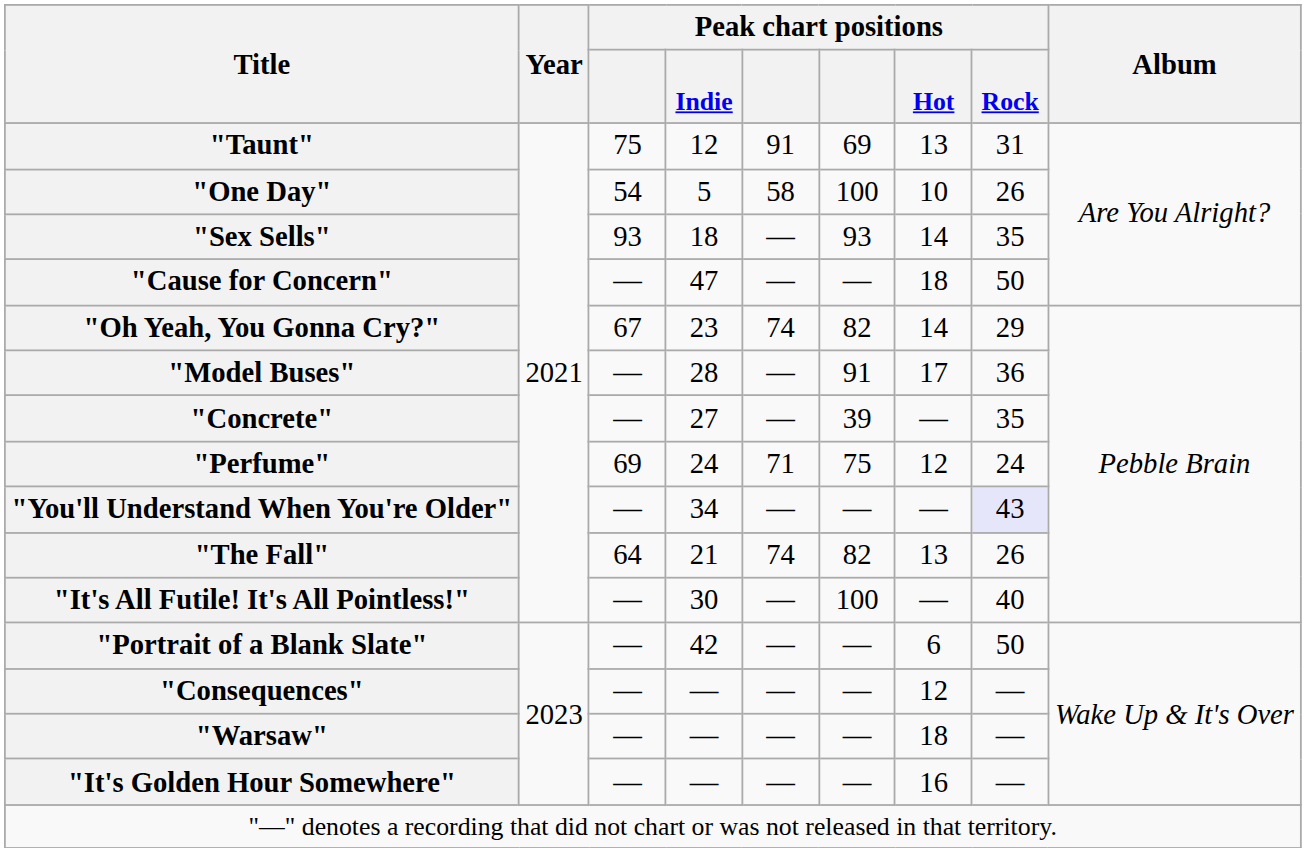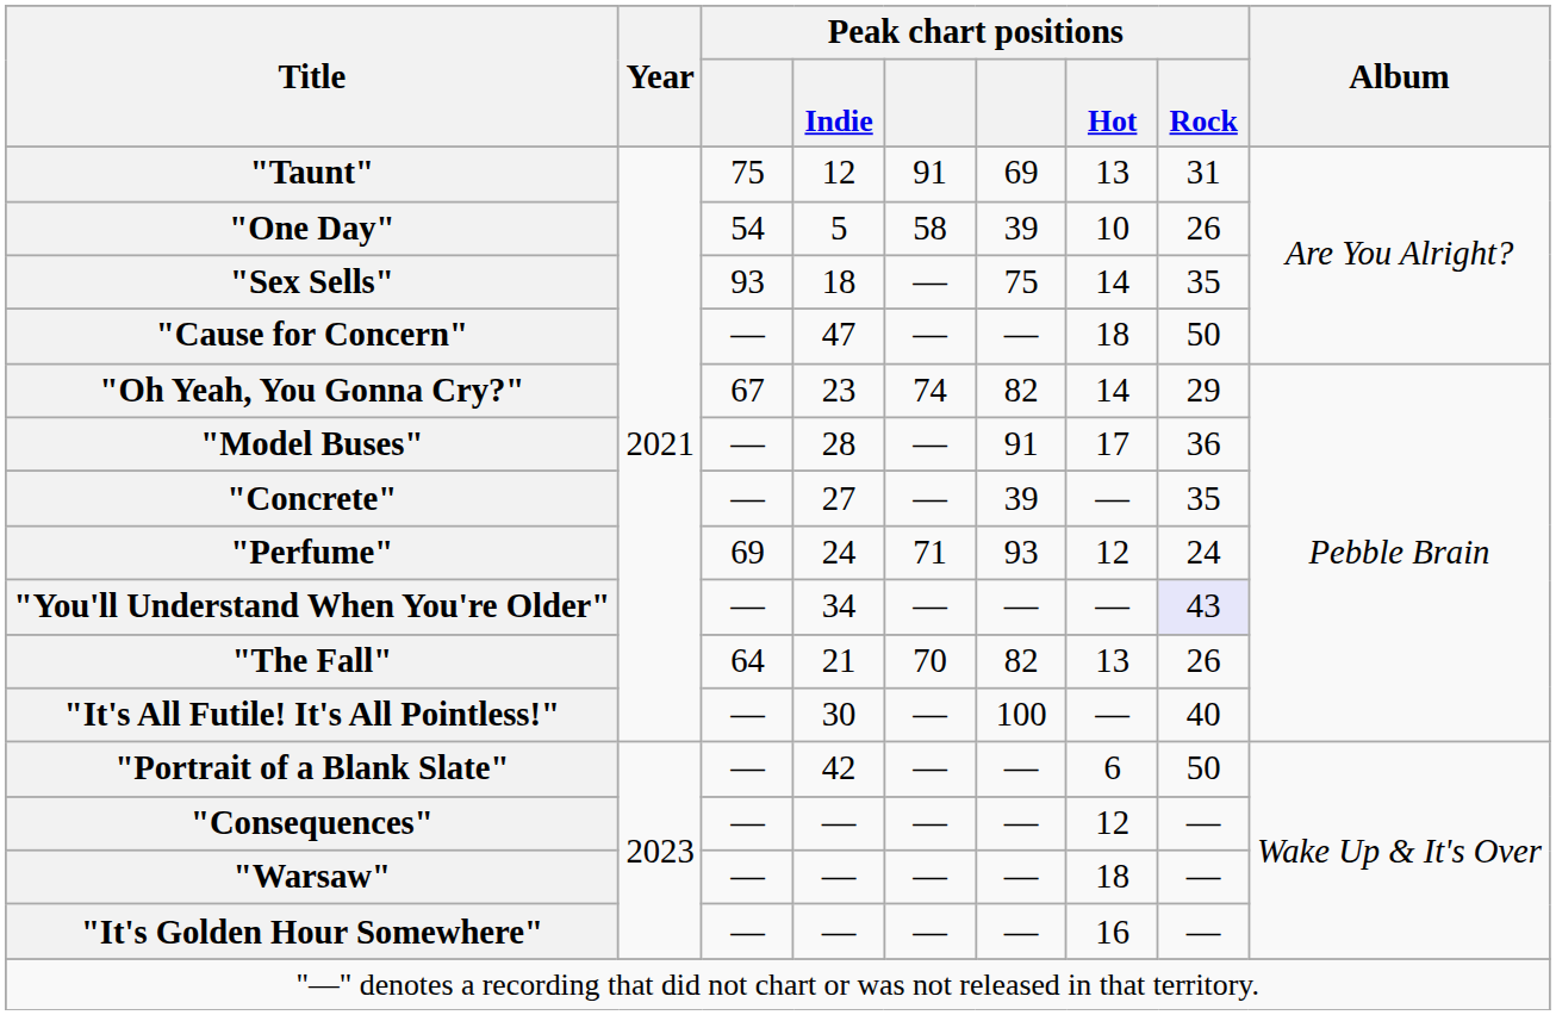"One Day" | column 6: 100 -> 39
"Sex Sells" | column 6: 93 -> 75
"Perfume" | column 6: 75 -> 93
"The Fall" | column 5: 74 -> 70
